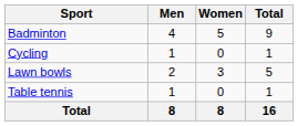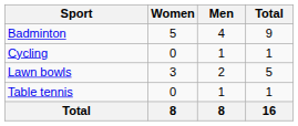columns swapped: Men <-> Women
